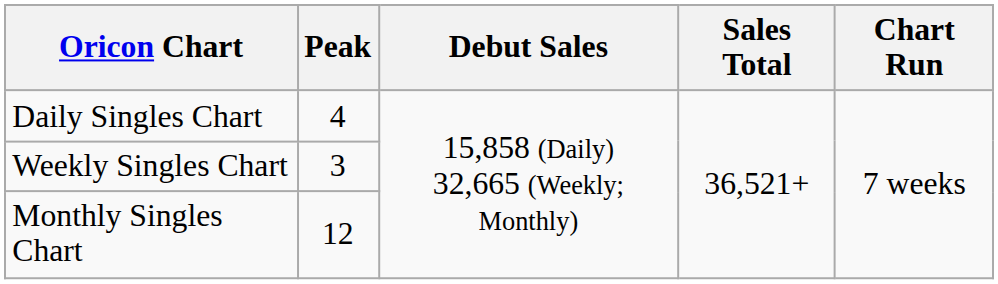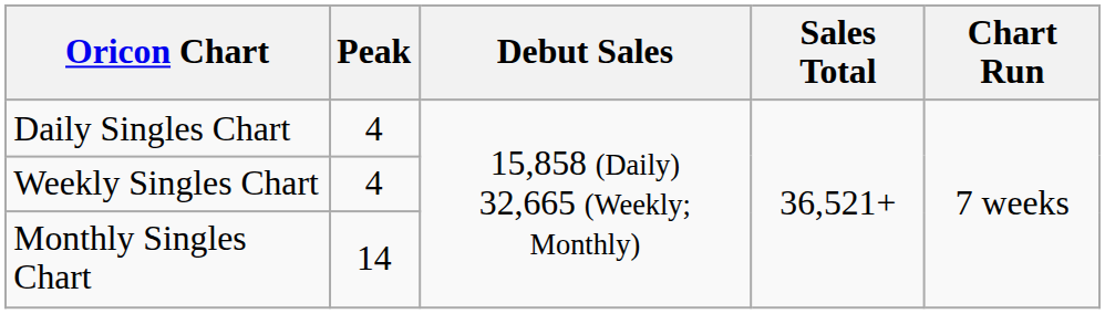Weekly Singles Chart | Peak: 3 -> 4
Monthly Singles Chart | Peak: 12 -> 14
